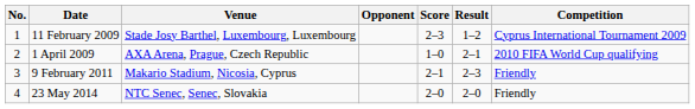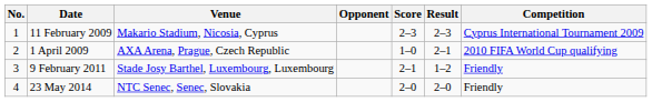11 February 2009 | Venue: Stade Josy Barthel, Luxembourg, Luxembourg -> Makario Stadium, Nicosia, Cyprus
11 February 2009 | Result: 1–2 -> 2–3
9 February 2011 | Venue: Makario Stadium, Nicosia, Cyprus -> Stade Josy Barthel, Luxembourg, Luxembourg
9 February 2011 | Result: 2–3 -> 1–2
